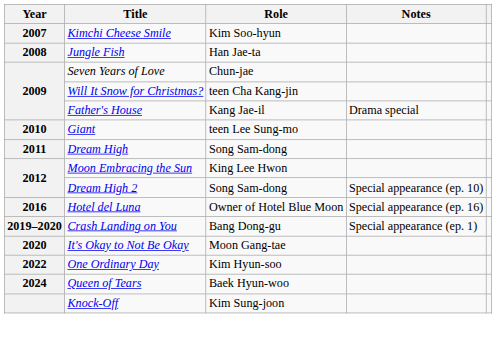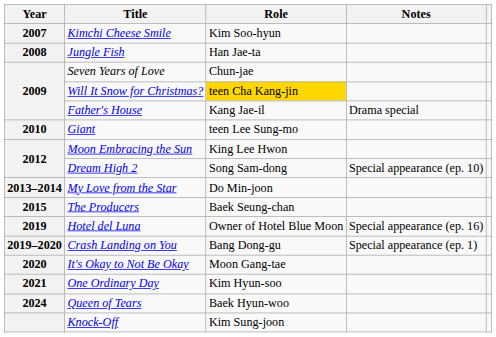Will It Snow for Christmas? | Role: no background -> gold background
- row: 2011 | Dream High | Song Sam-dong
+ row: 2013–2014 | My Love from the Star | Do Min-joon
+ row: 2015 | The Producers | Baek Seung-chan
Hotel del Luna | Year: 2016 -> 2019
One Ordinary Day | Year: 2022 -> 2021
